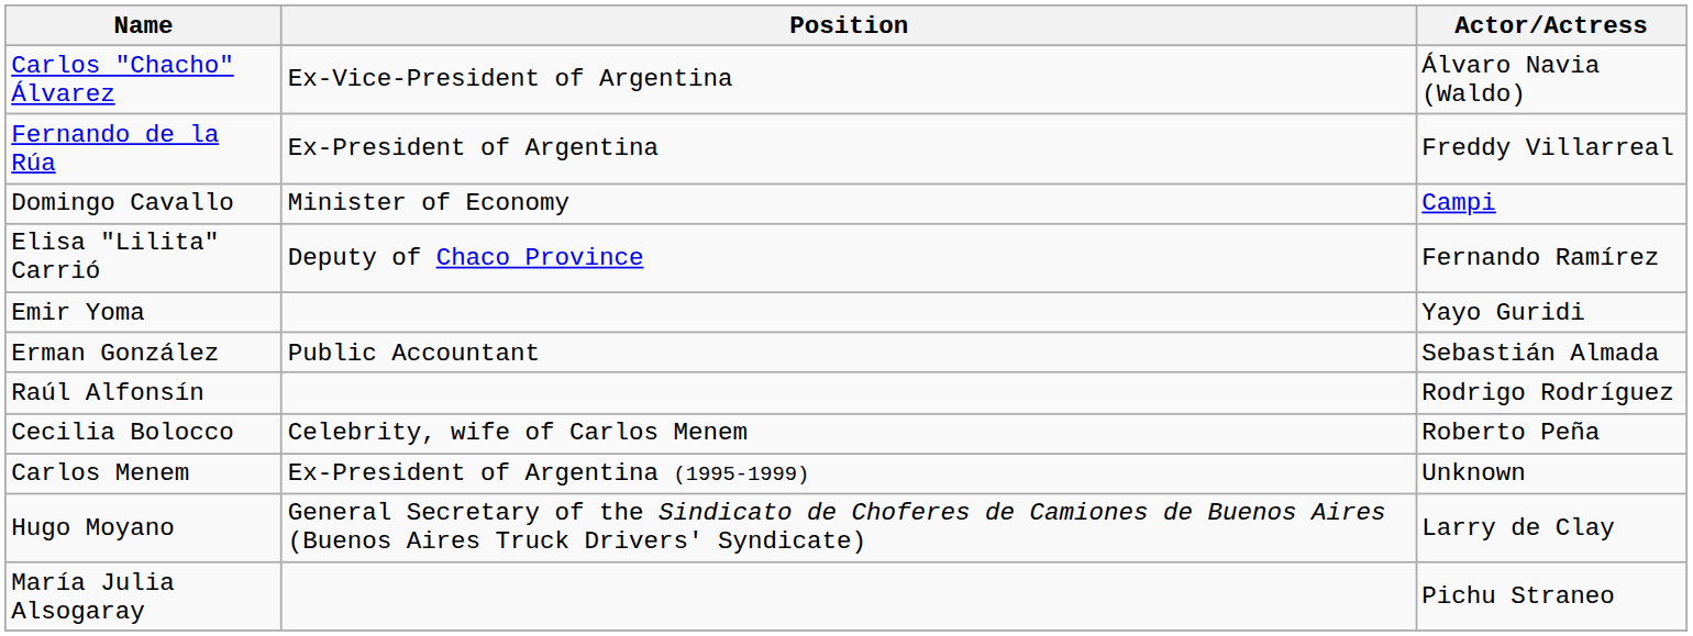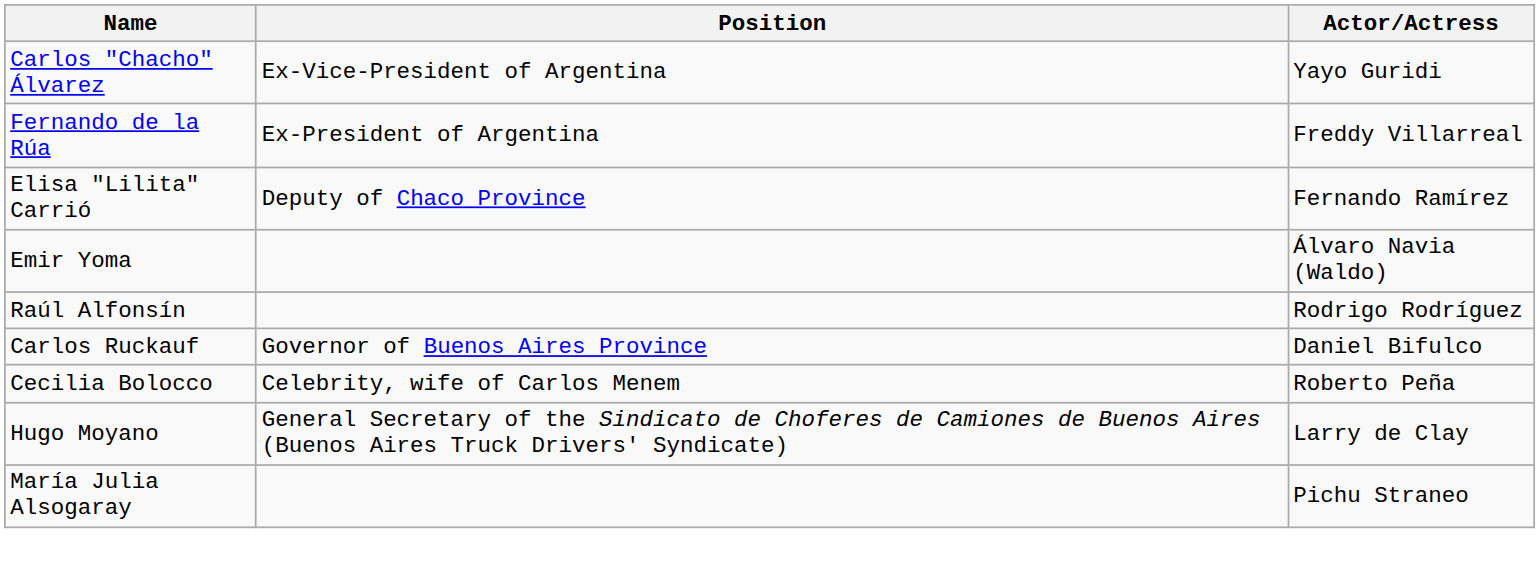Carlos "Chacho" Álvarez | Actor/Actress: Álvaro Navia (Waldo) -> Yayo Guridi
- row: Domingo Cavallo | Minister of Economy | Campi
Emir Yoma | Actor/Actress: Yayo Guridi -> Álvaro Navia (Waldo)
- row: Erman González | Public Accountant | Sebastián Almada
+ row: Carlos Ruckauf | Governor of Buenos Aires Province | Daniel Bifulco
- row: Carlos Menem | Ex-President of Argentina (1995-1999) | Unknown
